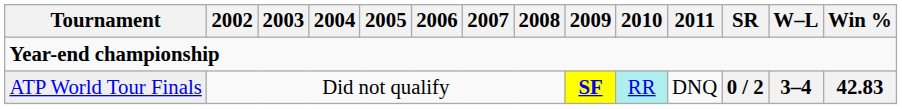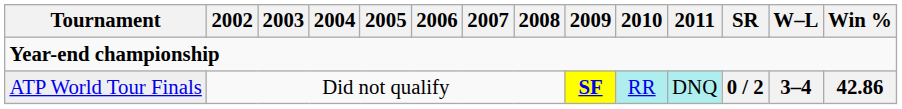ATP World Tour Finals | 2011: no background -> paleturquoise background
ATP World Tour Finals | Win %: 42.83 -> 42.86
